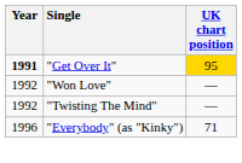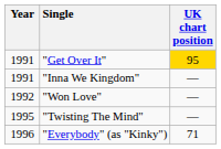"Get Over It" | Year: bold -> normal
+ row: 1991 | "Inna We Kingdom" | —
"Twisting The Mind" | Year: 1992 -> 1995
